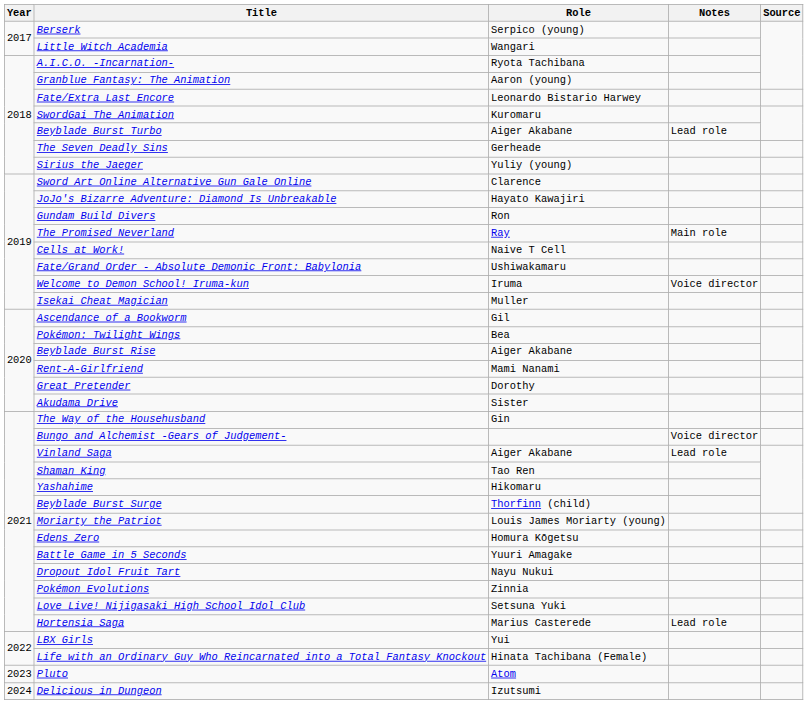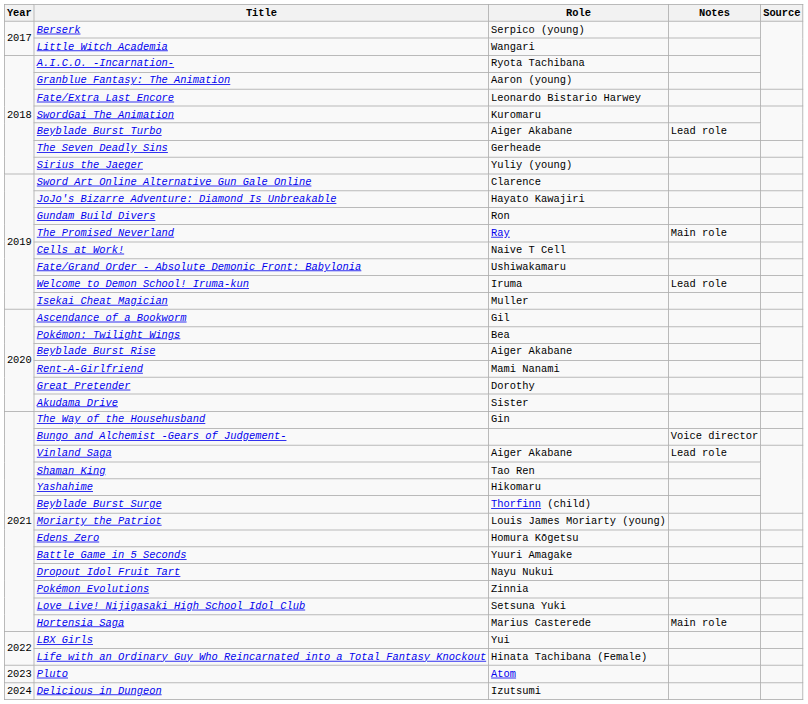Welcome to Demon School! Iruma-kun | Notes: Voice director -> Lead role
Hortensia Saga | Notes: Lead role -> Main role
